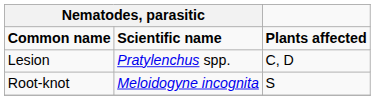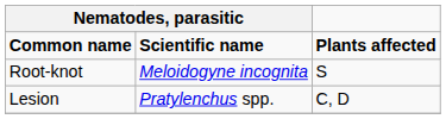rows swapped: Lesion <-> Root-knot
